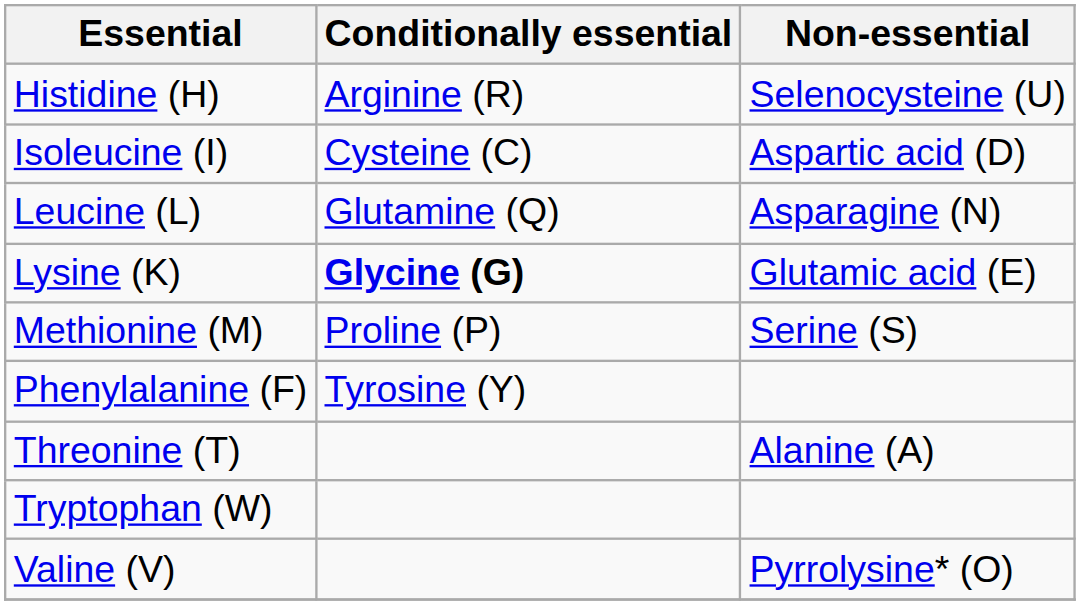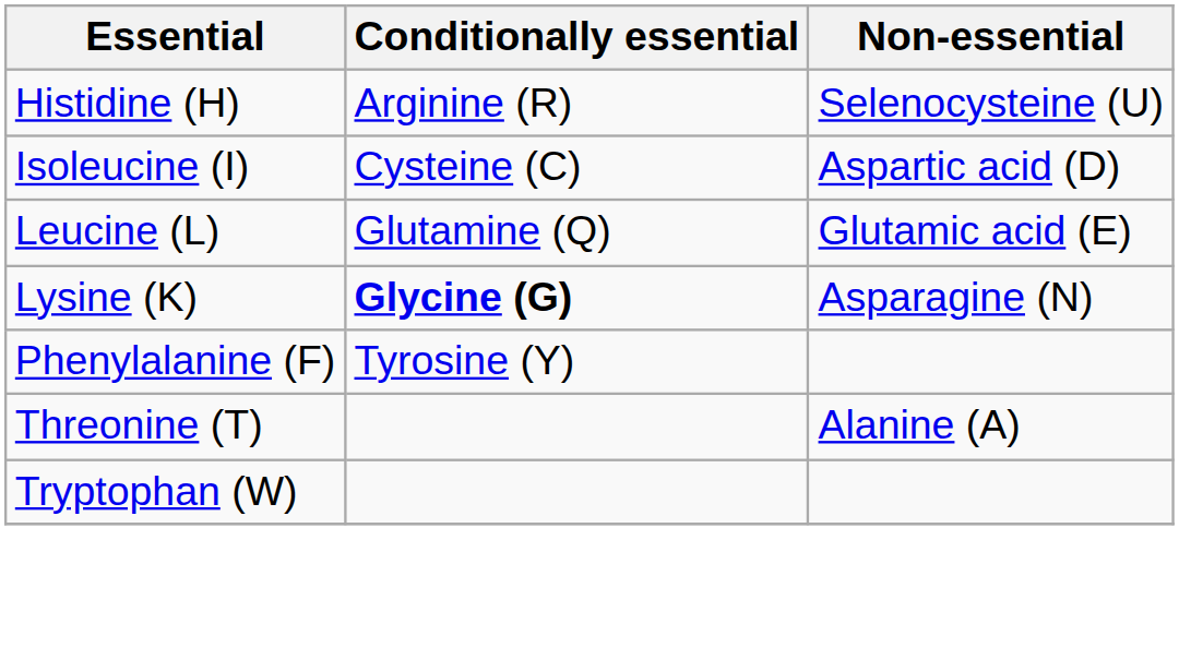Leucine (L) | Non-essential: Asparagine (N) -> Glutamic acid (E)
Lysine (K) | Non-essential: Glutamic acid (E) -> Asparagine (N)
- row: Methionine (M) | Proline (P) | Serine (S)
- row: Valine (V) | Pyrrolysine* (O)
